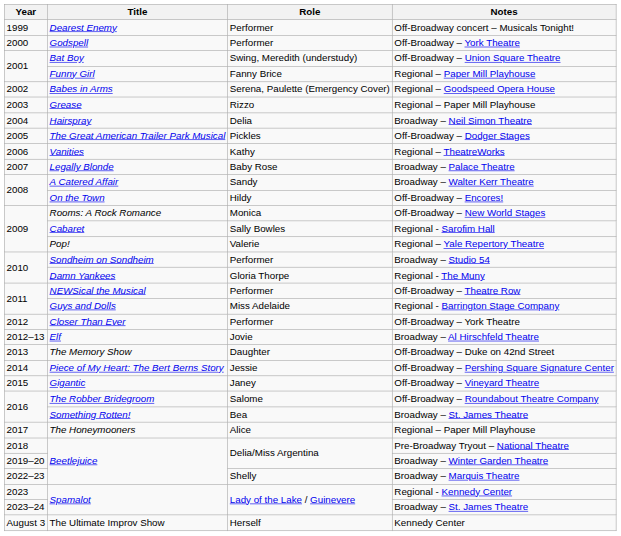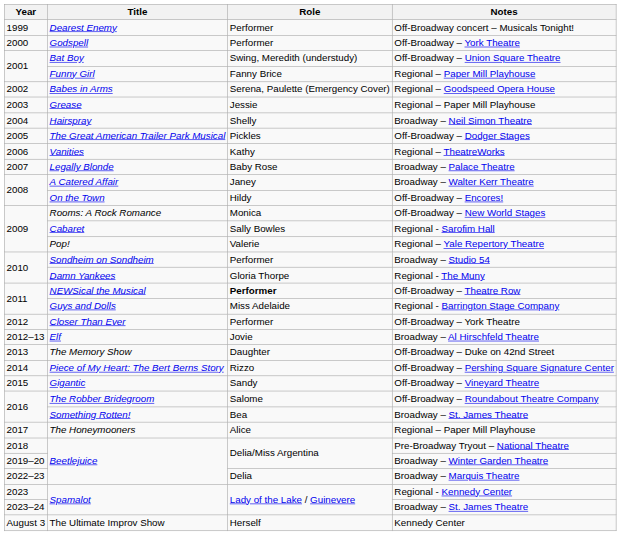Grease | Role: Rizzo -> Jessie
Hairspray | Role: Delia -> Shelly
A Catered Affair | Role: Sandy -> Janey
NEWSical the Musical | Role: normal -> bold
Piece of My Heart: The Bert Berns Story | Role: Jessie -> Rizzo
Gigantic | Role: Janey -> Sandy
Beetlejuice / Broadway – Marquis Theatre | Role: Shelly -> Delia
